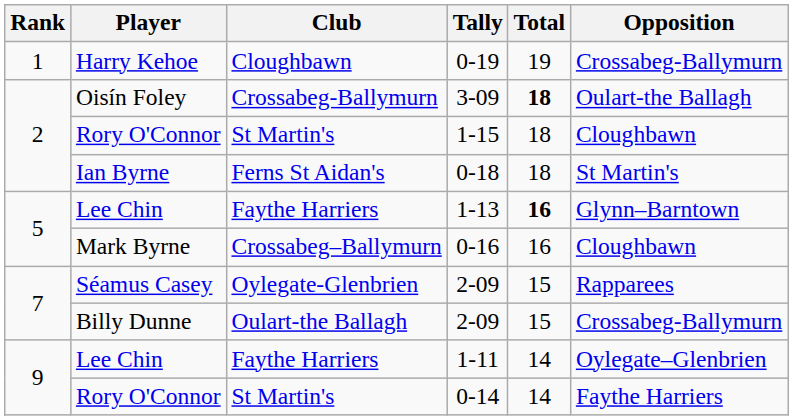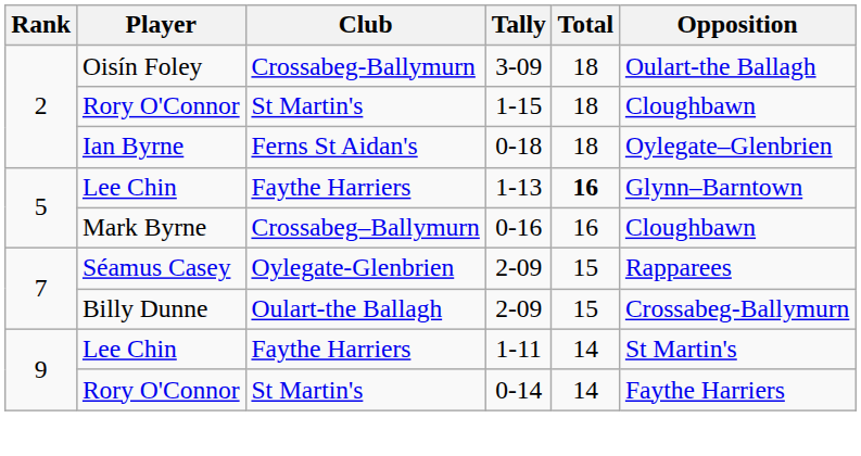- row: 1 | Harry Kehoe | Cloughbawn | 0-19 | 19 | Crossabeg-Ballymurn
3-09 | Total: bold -> normal
0-18 | Opposition: St Martin's -> Oylegate–Glenbrien
1-11 | Opposition: Oylegate–Glenbrien -> St Martin's
